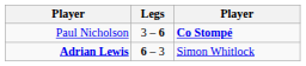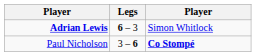rows swapped: Adrian Lewis <-> Paul Nicholson
